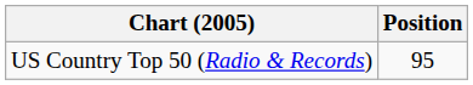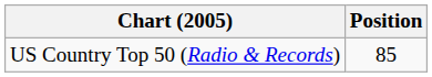US Country Top 50 (Radio & Records) | Position: 95 -> 85
